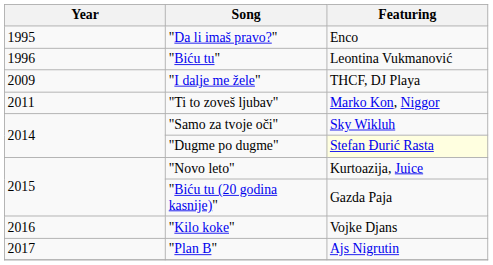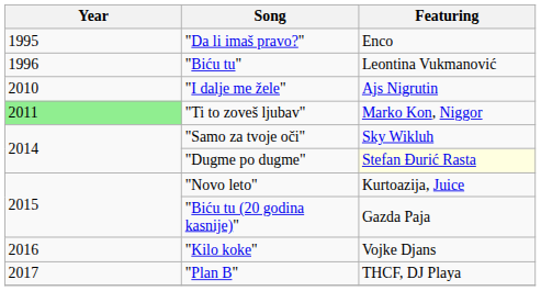"I dalje me žele" | Year: 2009 -> 2010
"I dalje me žele" | Featuring: THCF, DJ Playa -> Ajs Nigrutin
"Ti to zoveš ljubav" | Year: no background -> lightgreen background
"Plan B" | Featuring: Ajs Nigrutin -> THCF, DJ Playa
